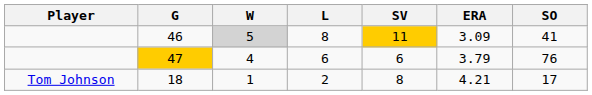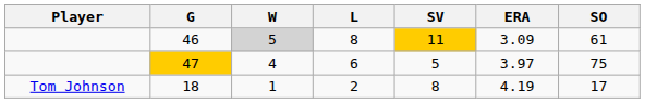46 | SO: 41 -> 61
47 | SV: 6 -> 5
47 | ERA: 3.79 -> 3.97
47 | SO: 76 -> 75
18 | ERA: 4.21 -> 4.19
